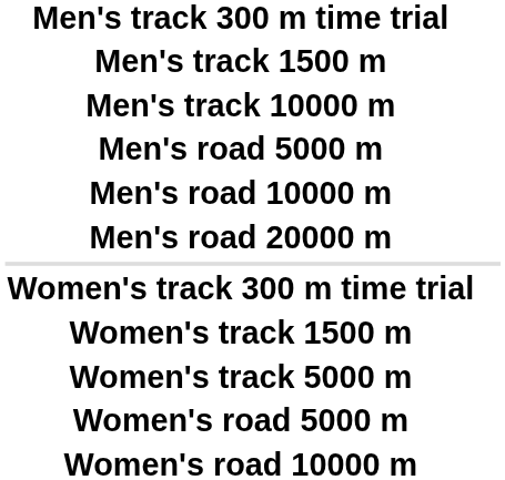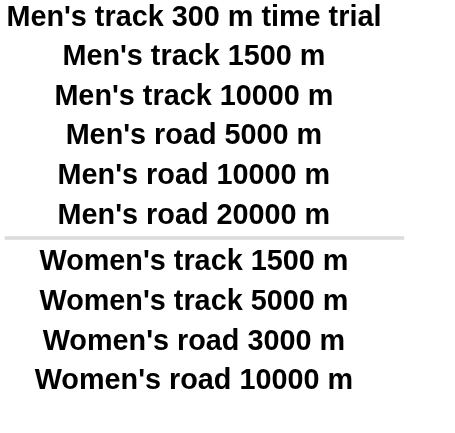- row: Women's track 300 m time trial
+ row: Women's road 3000 m
- row: Women's road 5000 m
